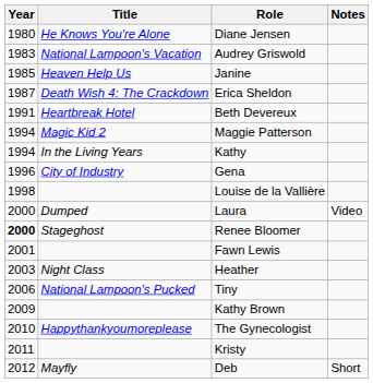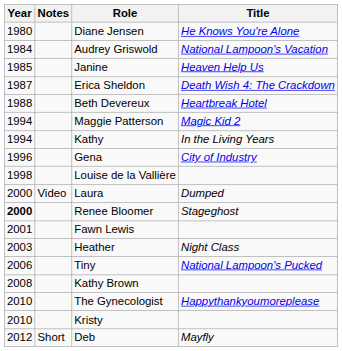columns swapped: Title <-> Notes
Audrey Griswold | Year: 1983 -> 1984
Beth Devereux | Year: 1991 -> 1988
Kathy Brown | Year: 2009 -> 2008
Kristy | Year: 2011 -> 2010
